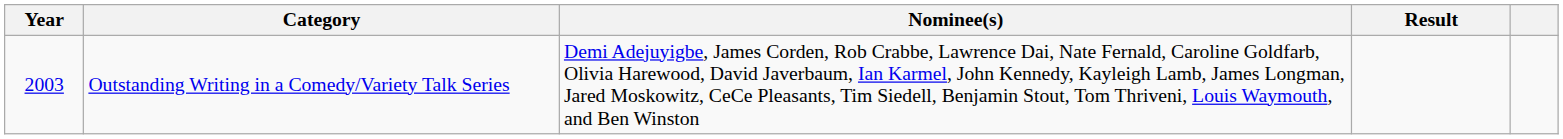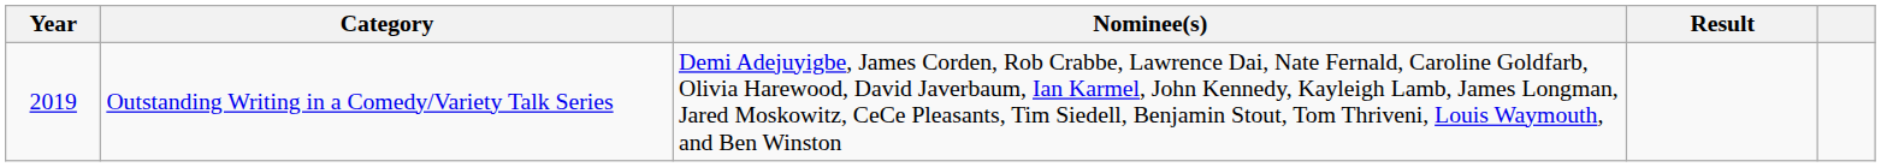Outstanding Writing in a Comedy/Variety Talk Series | Year: 2003 -> 2019
